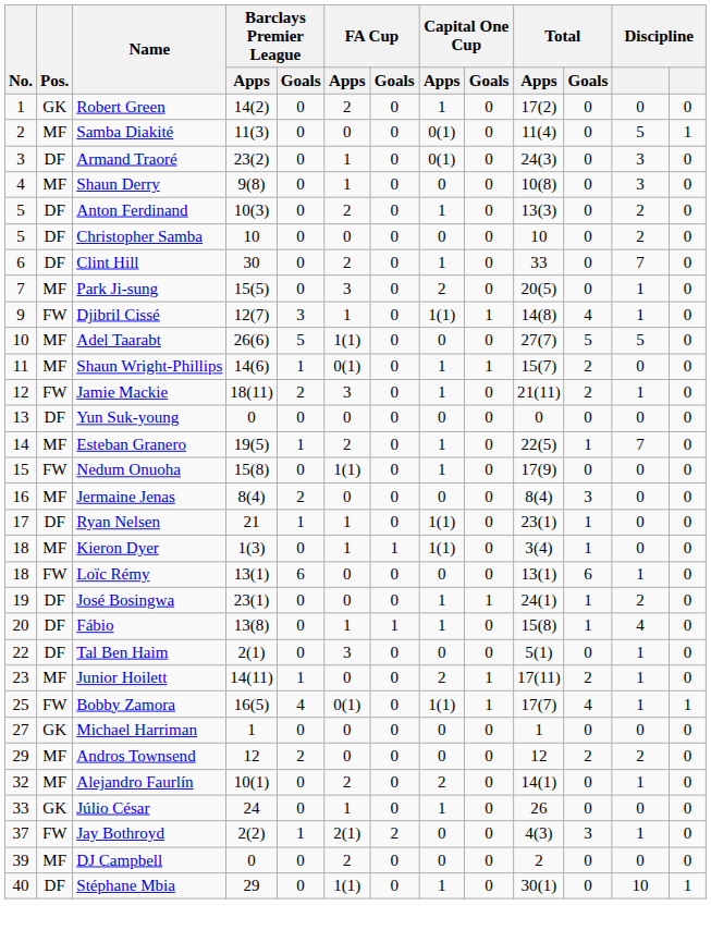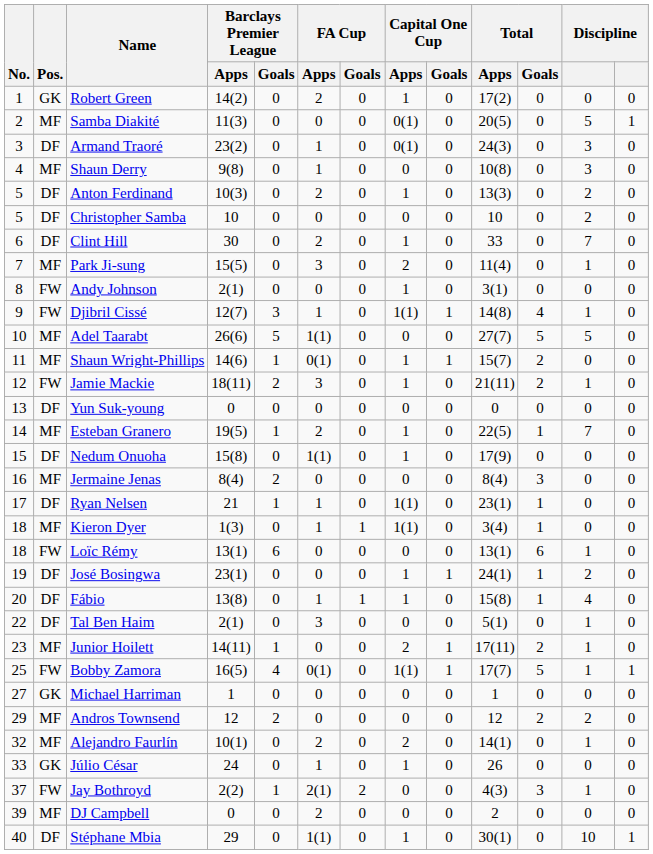Samba Diakité | Total / Apps: 11(4) -> 20(5)
Park Ji-sung | Total / Apps: 20(5) -> 11(4)
+ row: 8 | FW | Andy Johnson | 2(1) | 0 | 0 | 0 | 1 | 0 | 3(1) | 0 | 0 | 0
Nedum Onuoha | Pos.: FW -> DF
Bobby Zamora | Total / Goals: 4 -> 5
